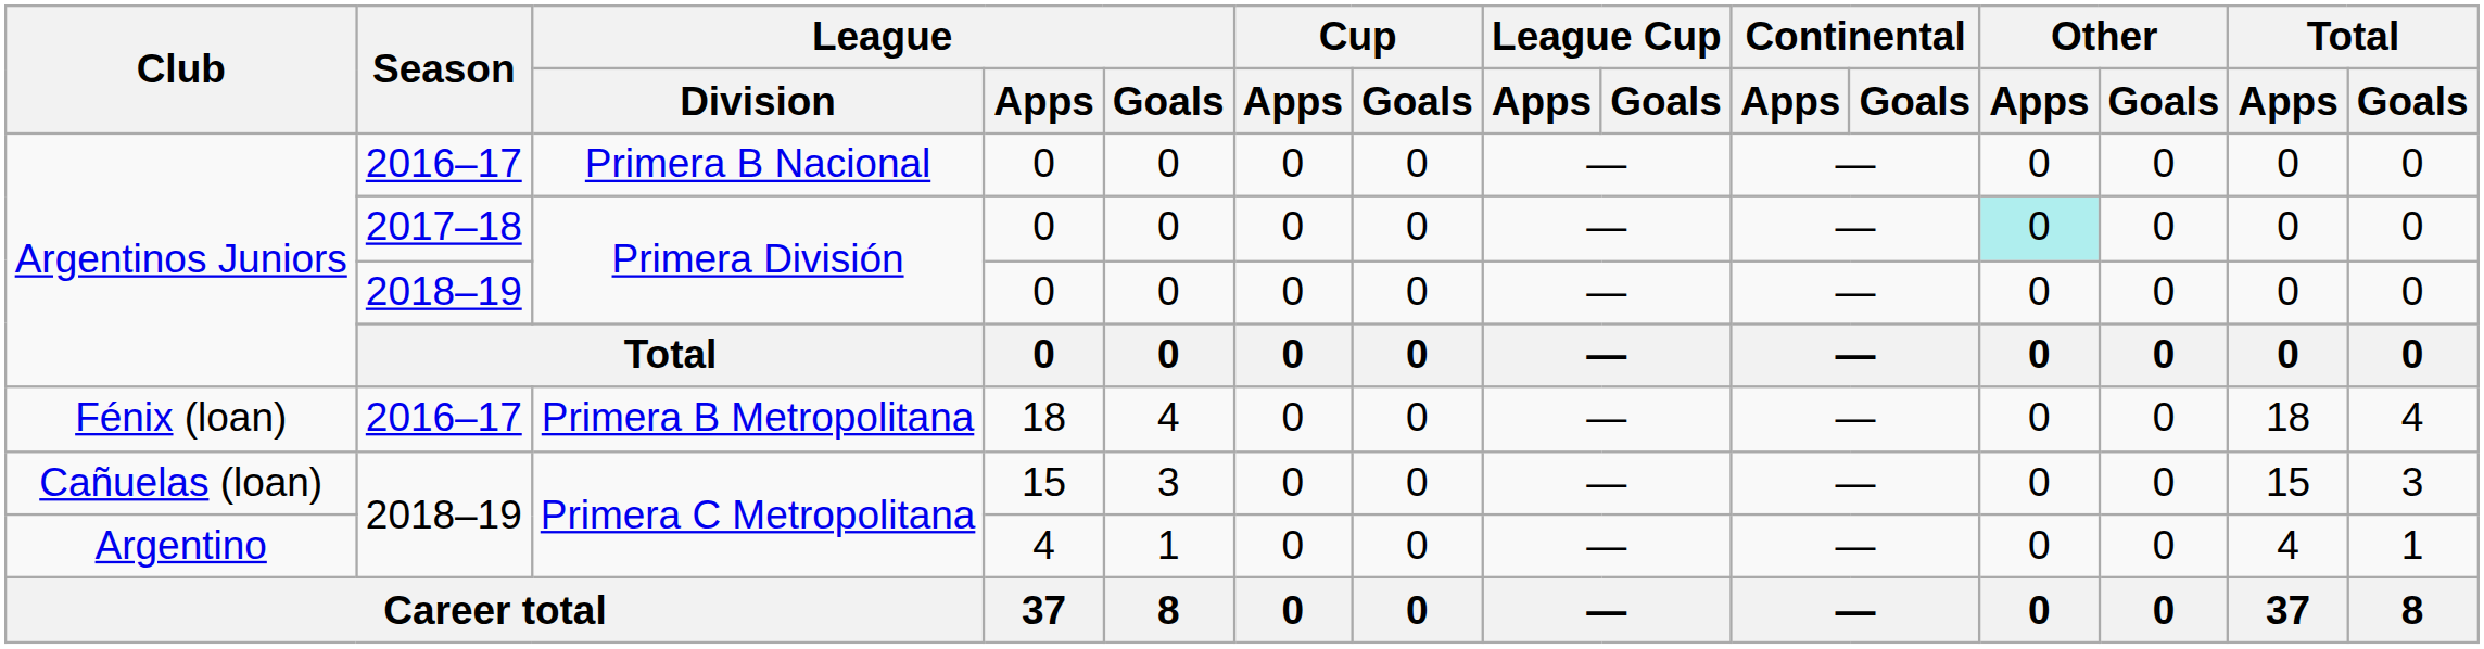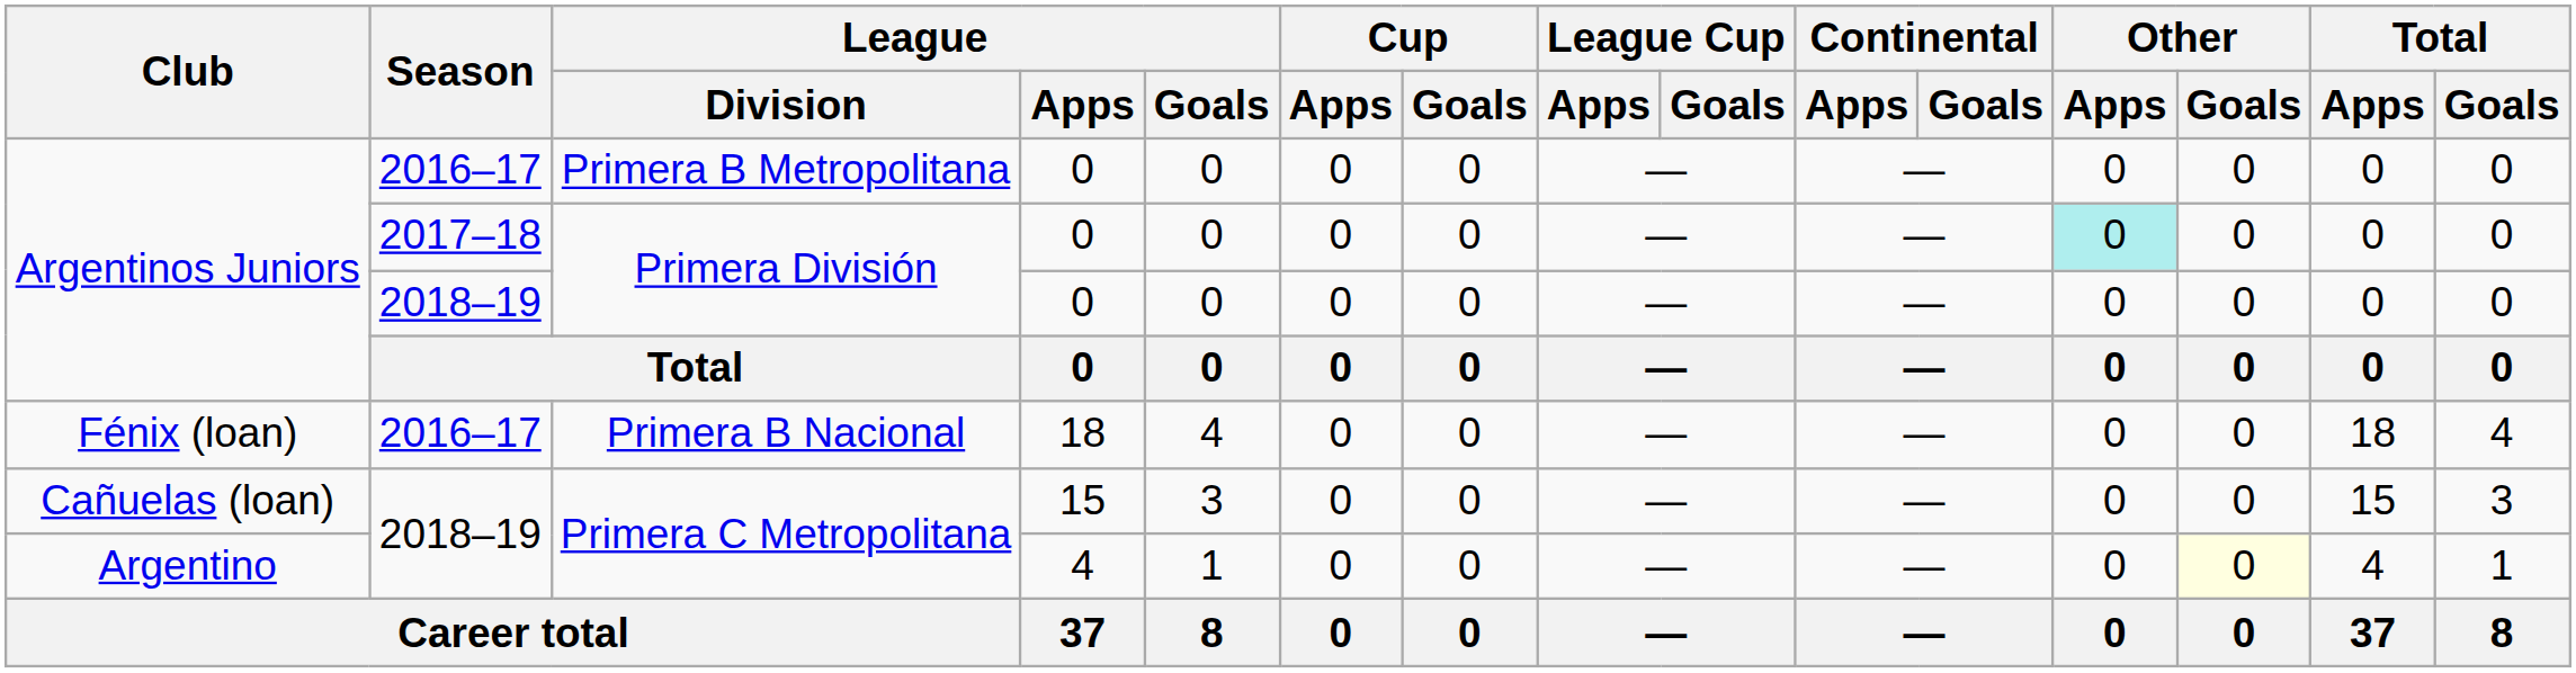Argentinos Juniors / 2016–17 | League / Division: Primera B Nacional -> Primera B Metropolitana
Fénix (loan) | League / Division: Primera B Metropolitana -> Primera B Nacional
Argentino | Other / Goals: no background -> lightyellow background
